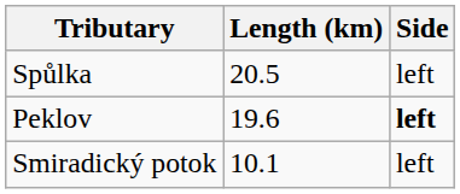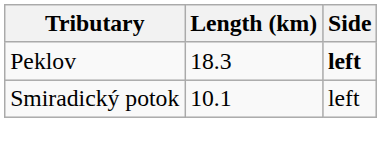- row: Spůlka | 20.5 | left
Peklov | Length (km): 19.6 -> 18.3
